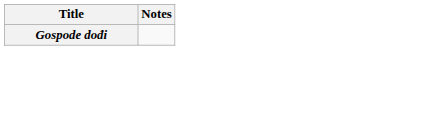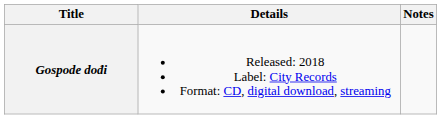+ column: Details | Released: 2018 Label: City Records Format: CD, digital download, streaming
